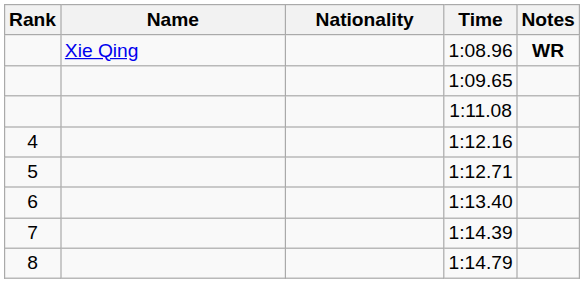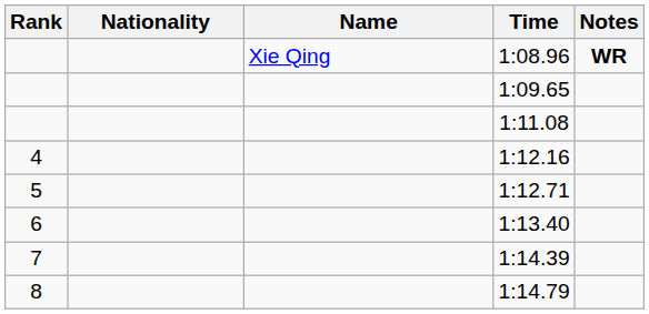columns swapped: Name <-> Nationality
